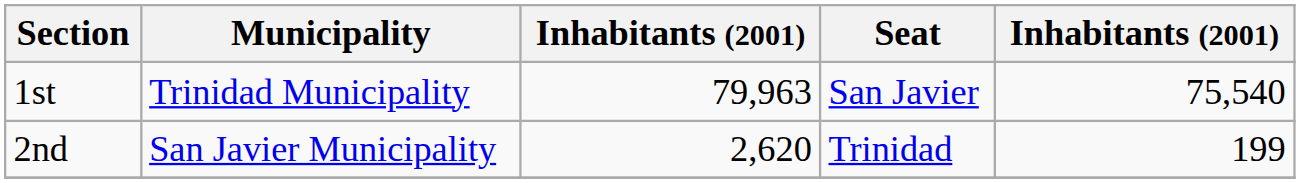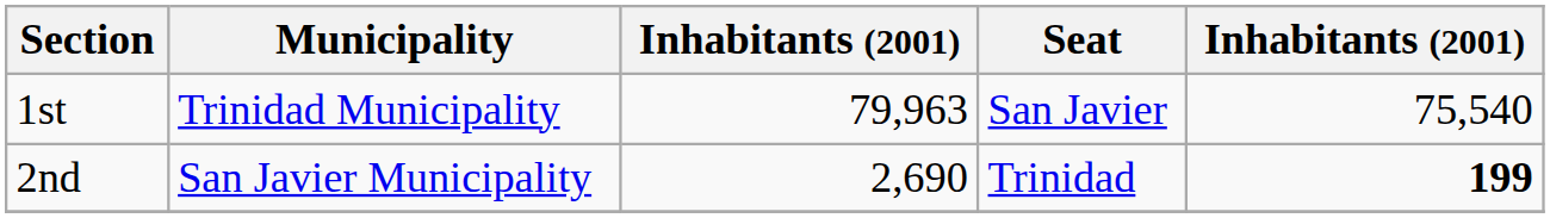2nd | column 3: 2,620 -> 2,690
2nd | column 5: normal -> bold
